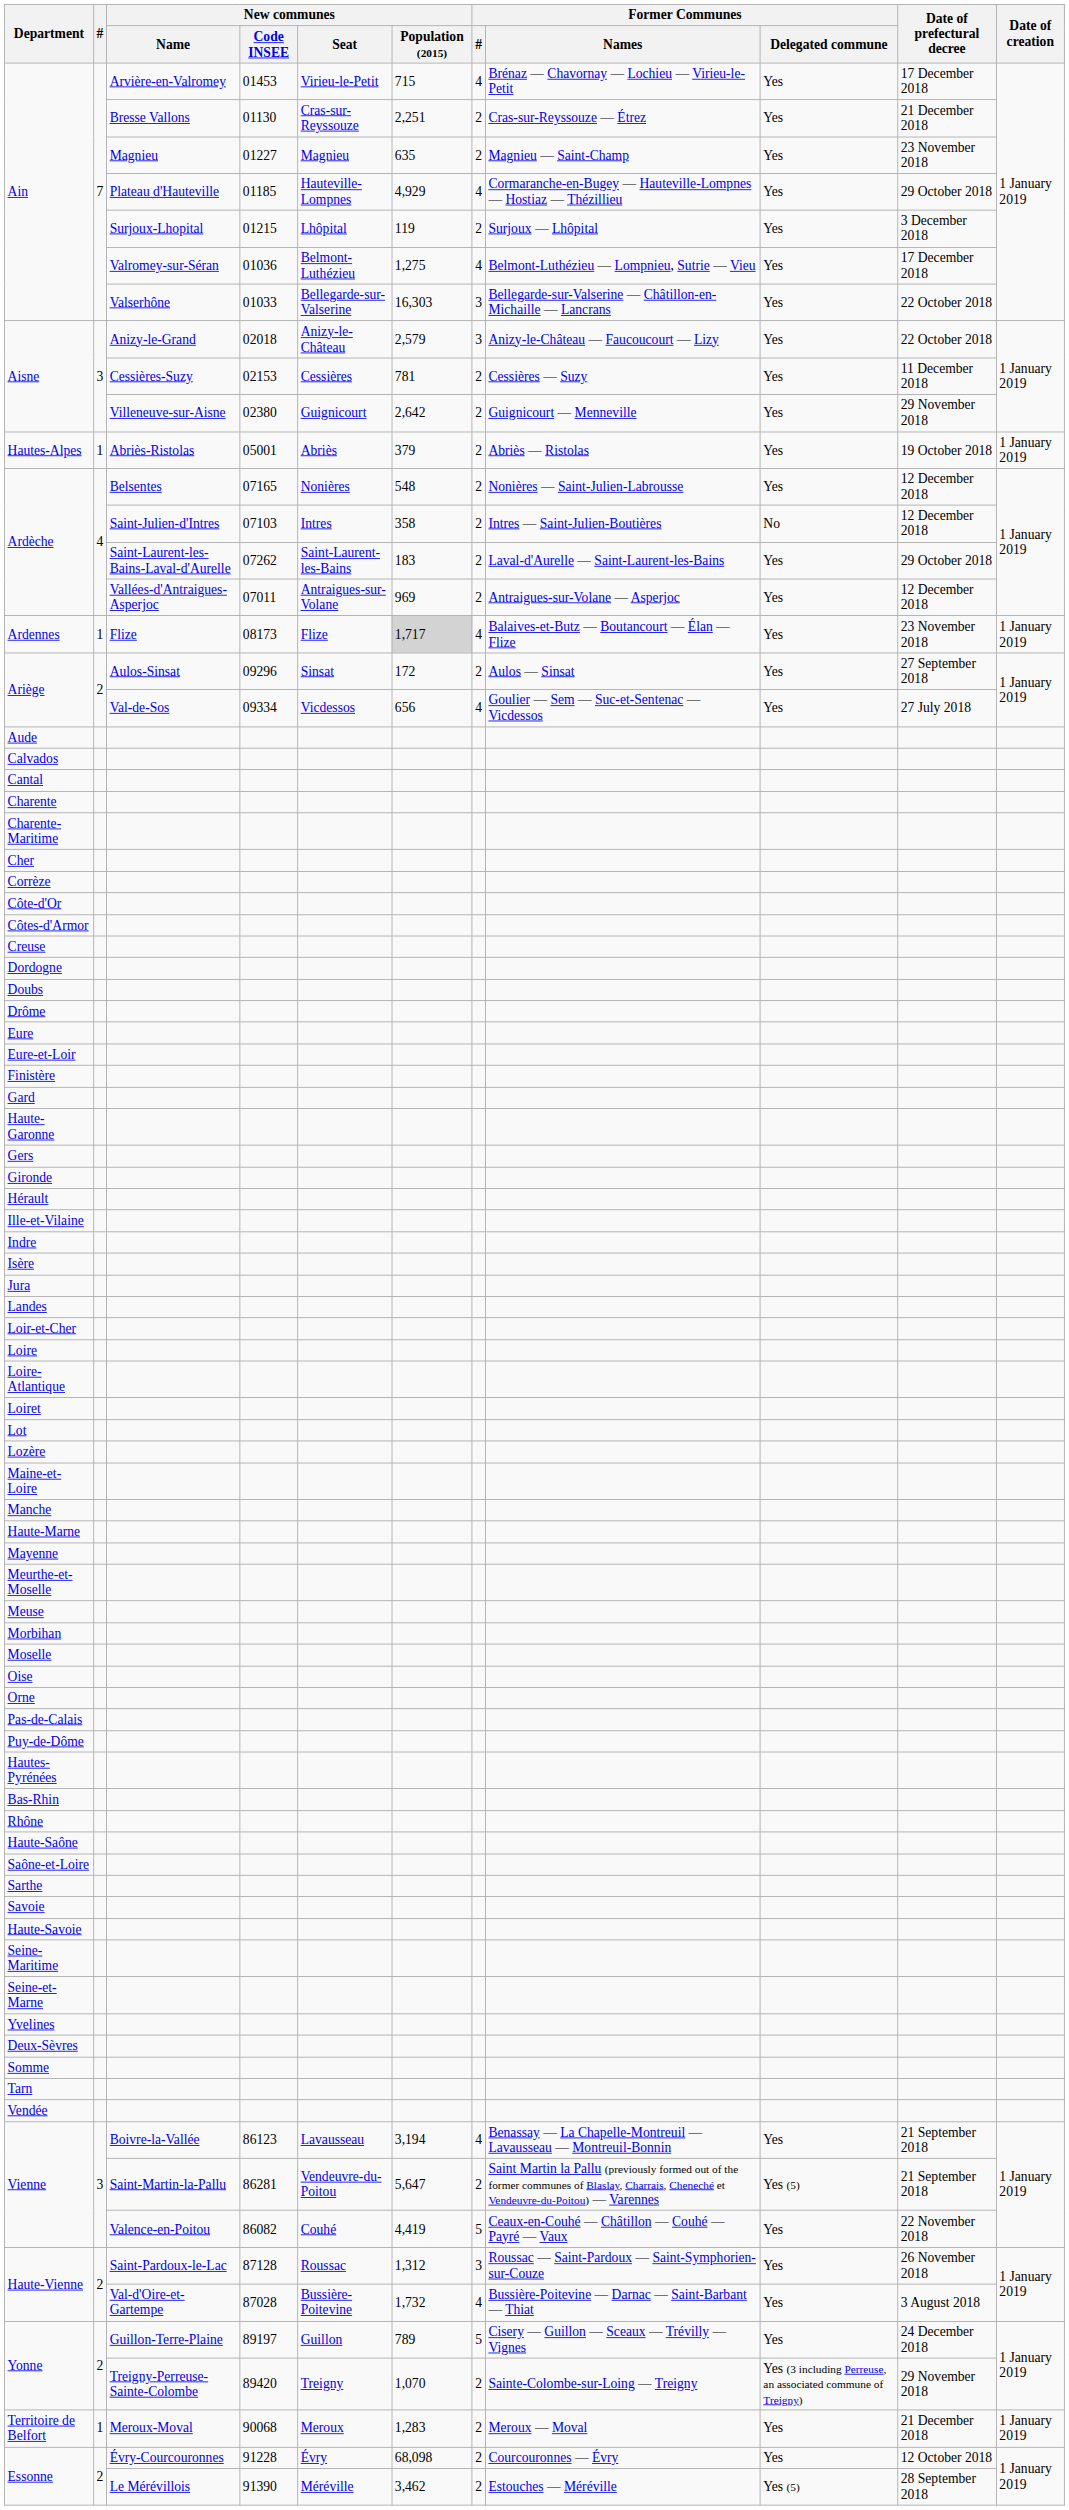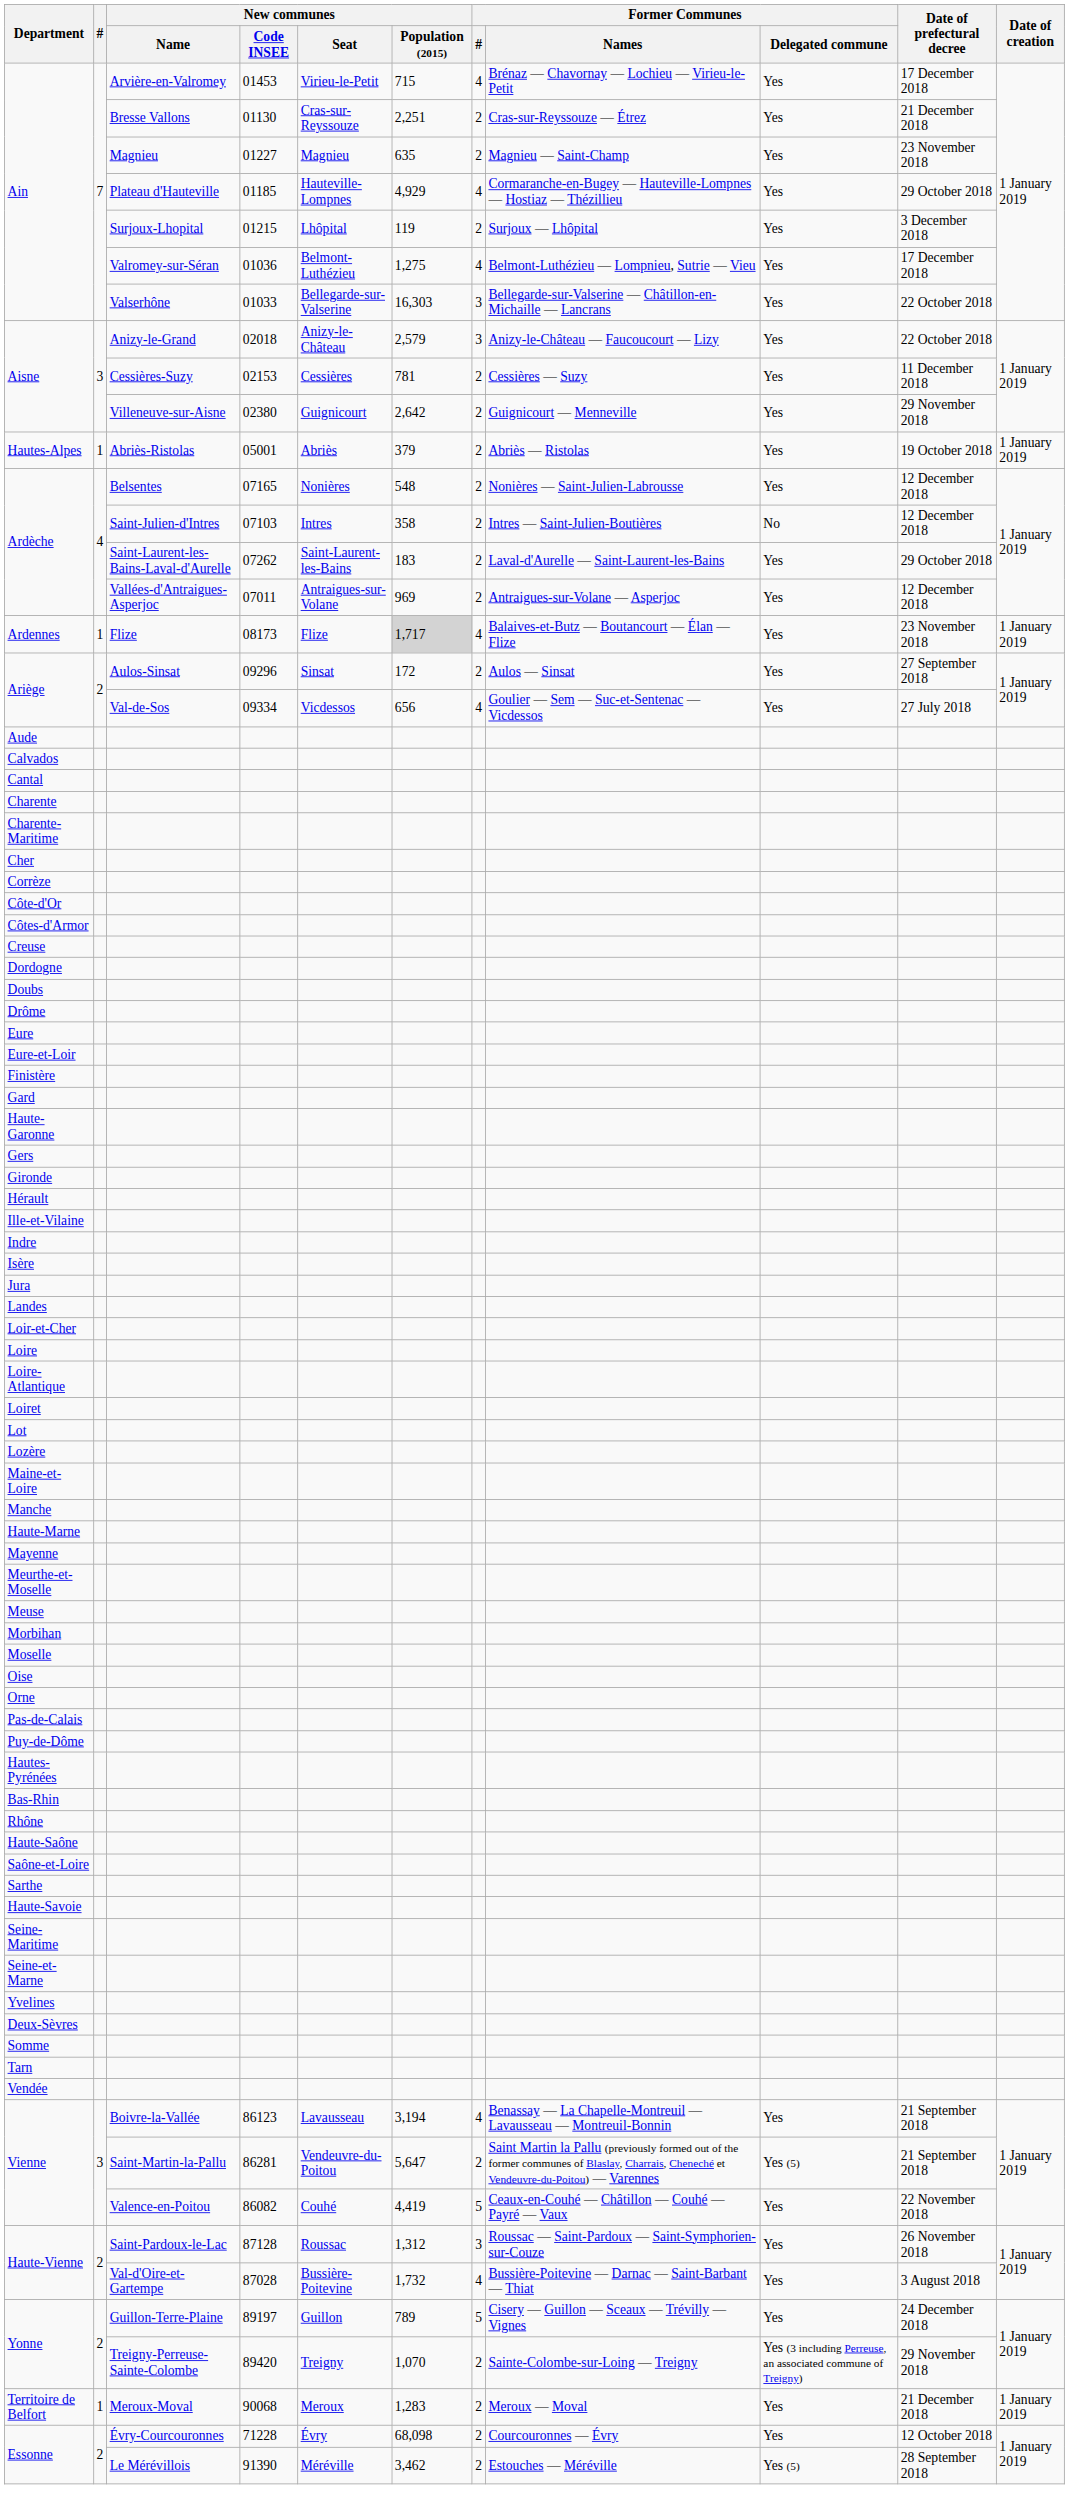- row: Savoie
Essonne / Évry-Courcouronnes | New communes / Code INSEE: 91228 -> 71228
